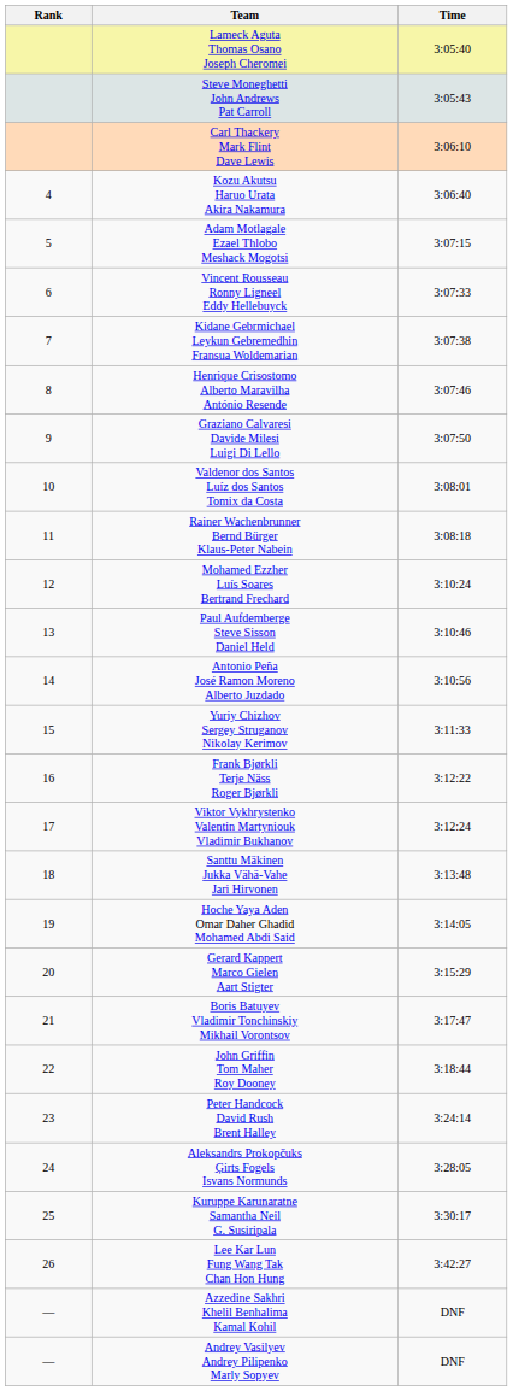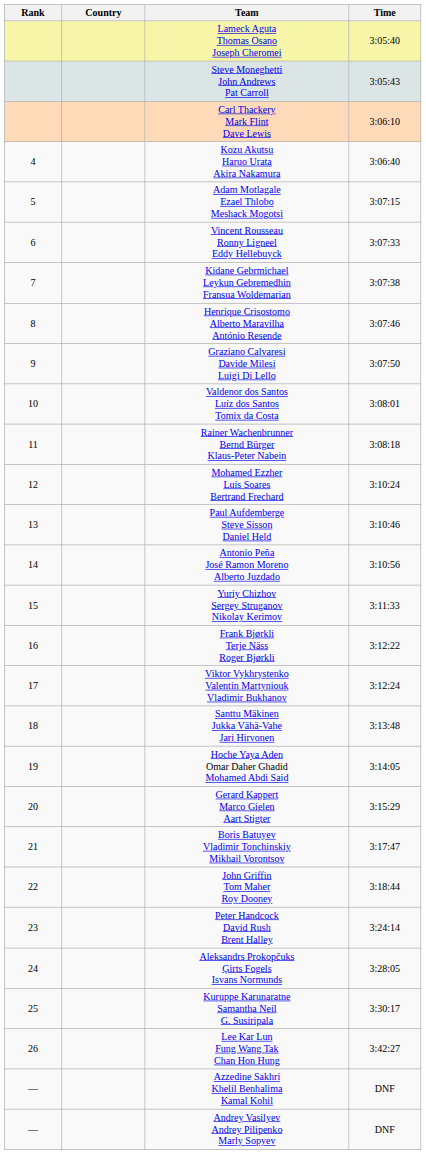+ column: Country
